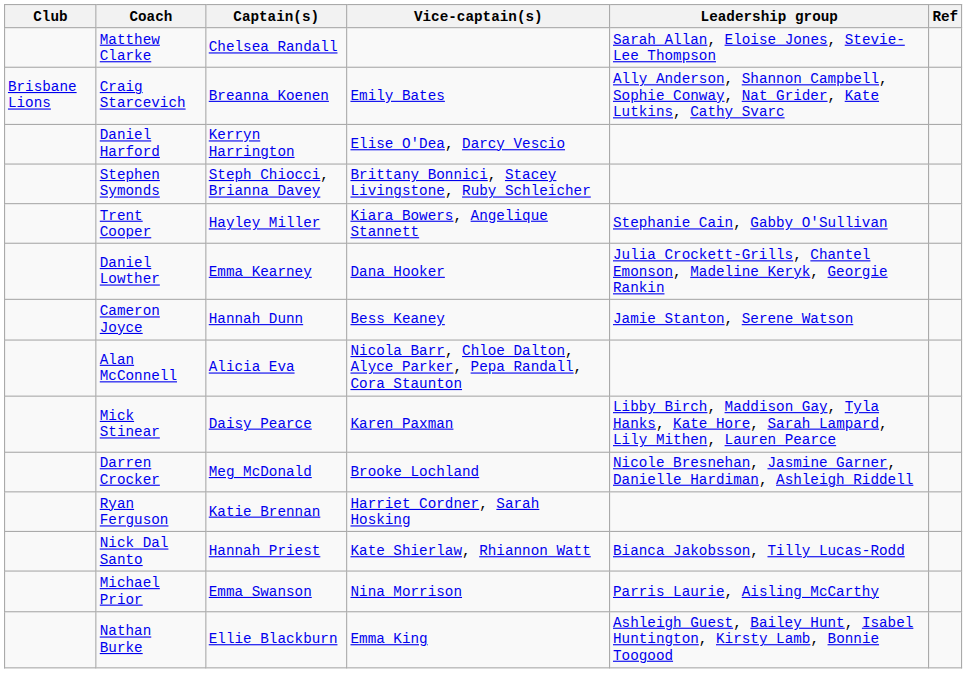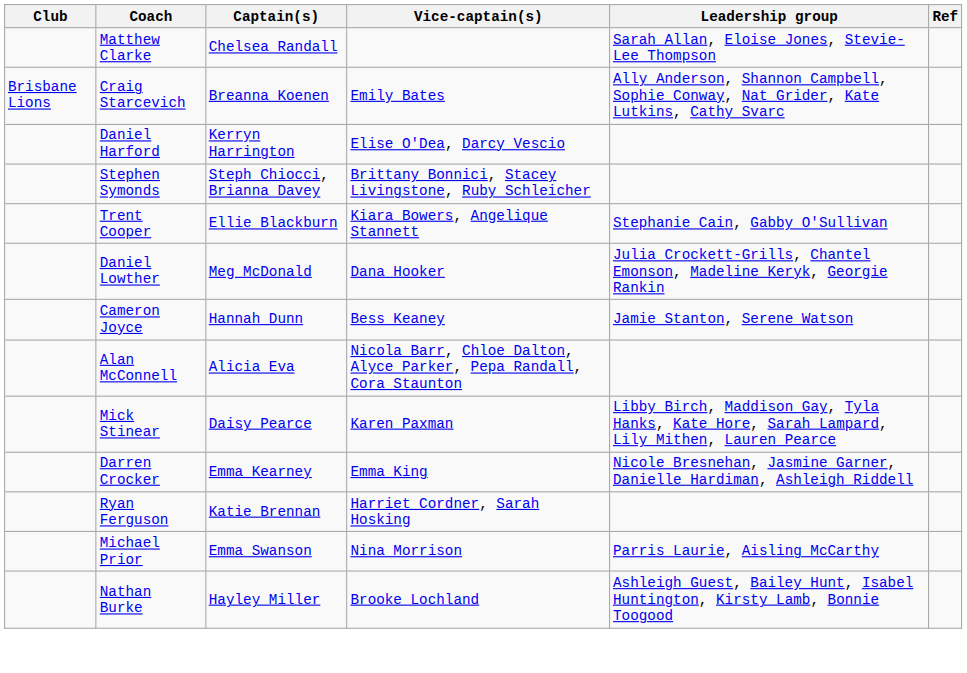Trent Cooper | Captain(s): Hayley Miller -> Ellie Blackburn
Daniel Lowther | Captain(s): Emma Kearney -> Meg McDonald
Darren Crocker | Captain(s): Meg McDonald -> Emma Kearney
Darren Crocker | Vice-captain(s): Brooke Lochland -> Emma King
- row: Nick Dal Santo | Hannah Priest | Kate Shierlaw, Rhiannon Watt | Bianca Jakobsson, Tilly Lucas-Rodd
Nathan Burke | Captain(s): Ellie Blackburn -> Hayley Miller
Nathan Burke | Vice-captain(s): Emma King -> Brooke Lochland
